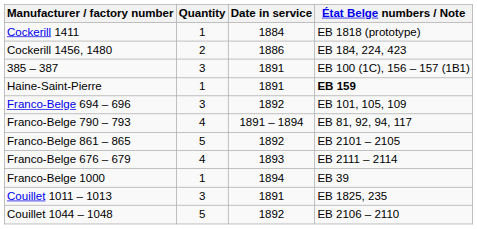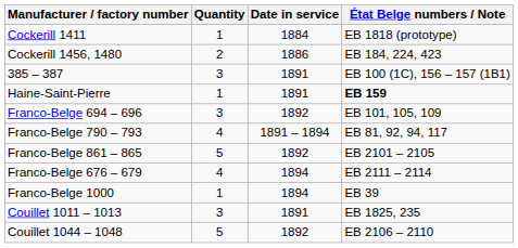Franco-Belge 676 – 679 | Date in service: 1893 -> 1894
